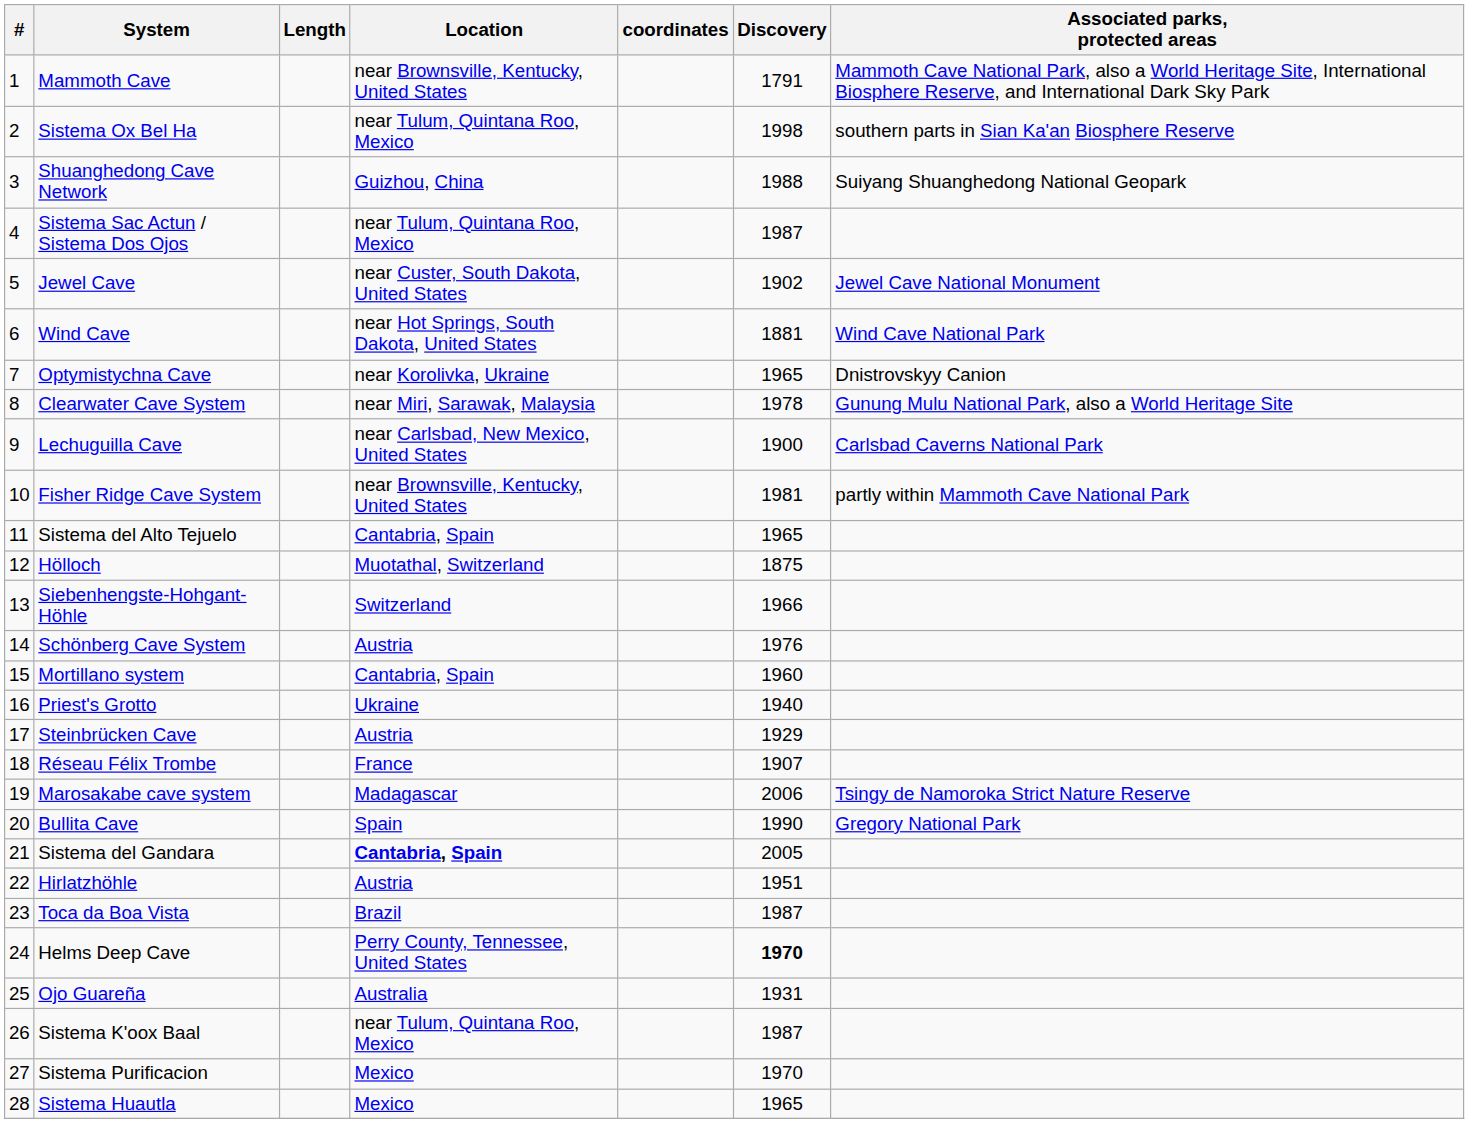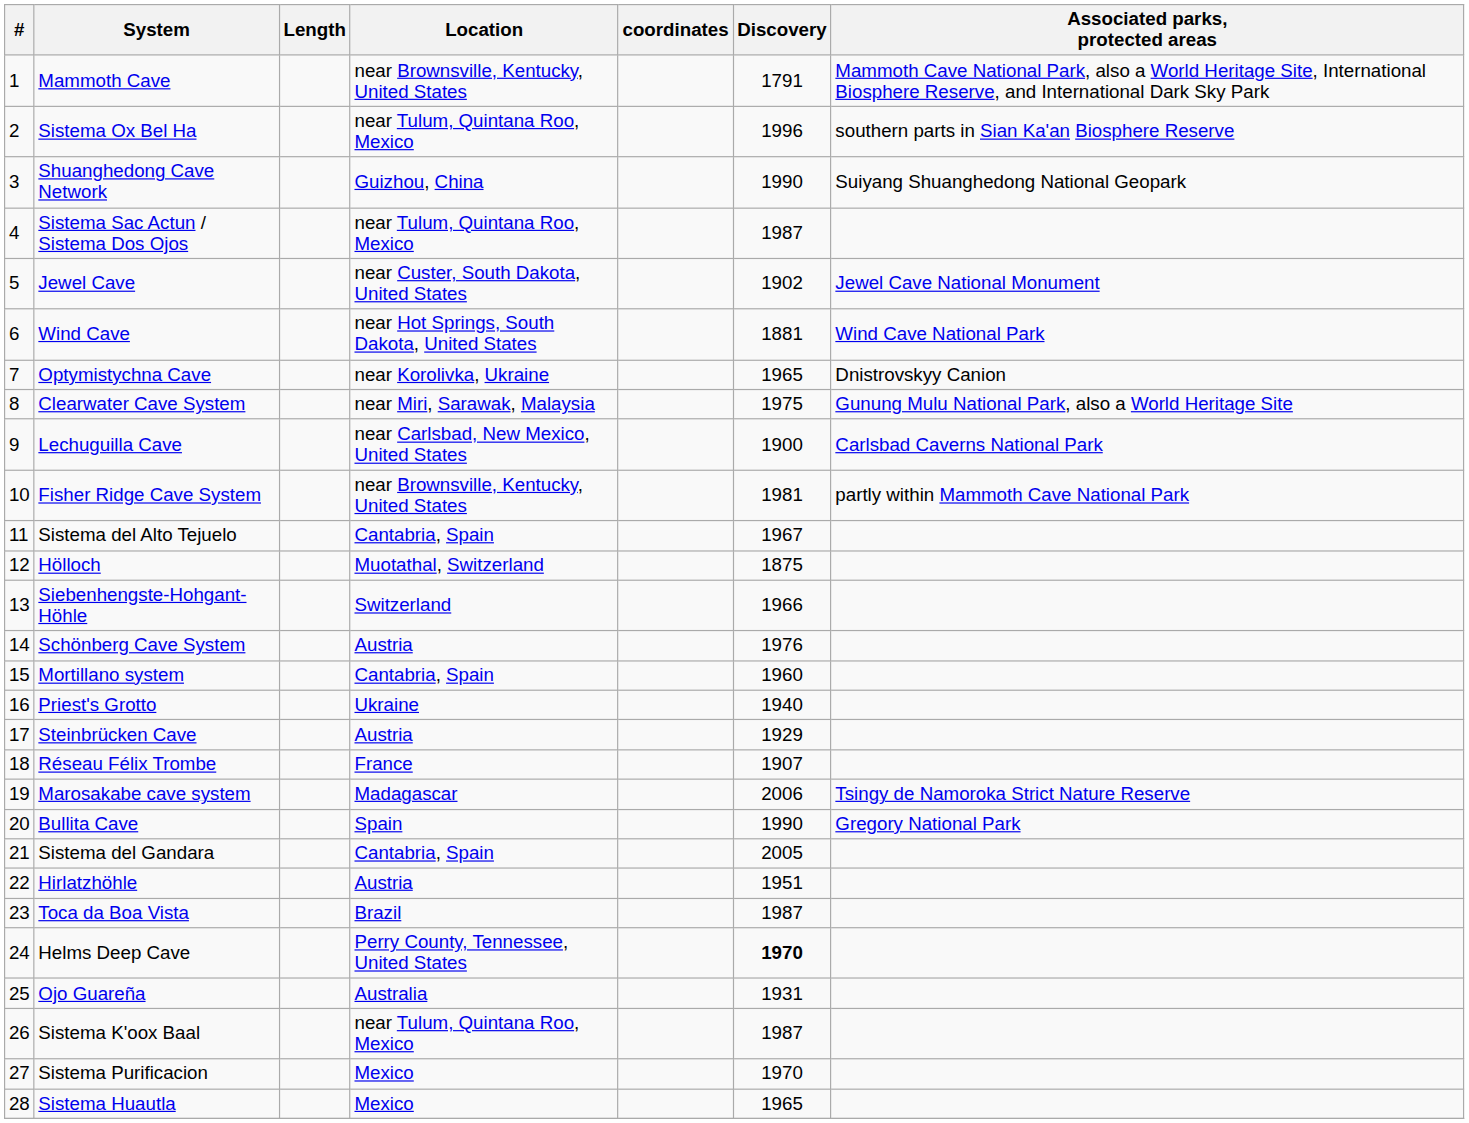Sistema Ox Bel Ha | Discovery: 1998 -> 1996
Shuanghedong Cave Network | Discovery: 1988 -> 1990
Clearwater Cave System | Discovery: 1978 -> 1975
Sistema del Alto Tejuelo | Discovery: 1965 -> 1967
Sistema del Gandara | Location: bold -> normal
